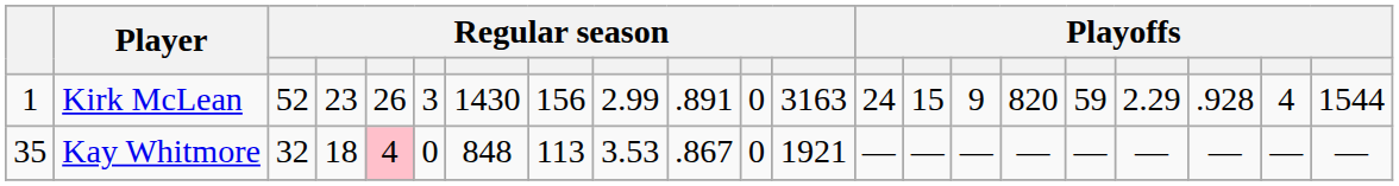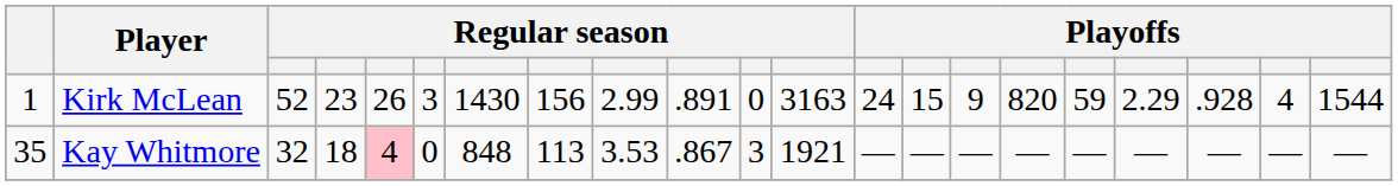Kay Whitmore | column 11: 0 -> 3
